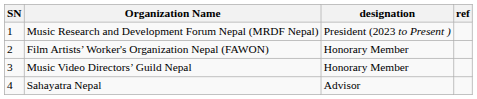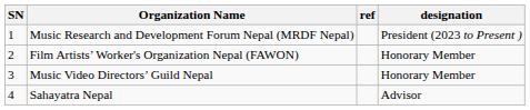columns swapped: designation <-> ref
